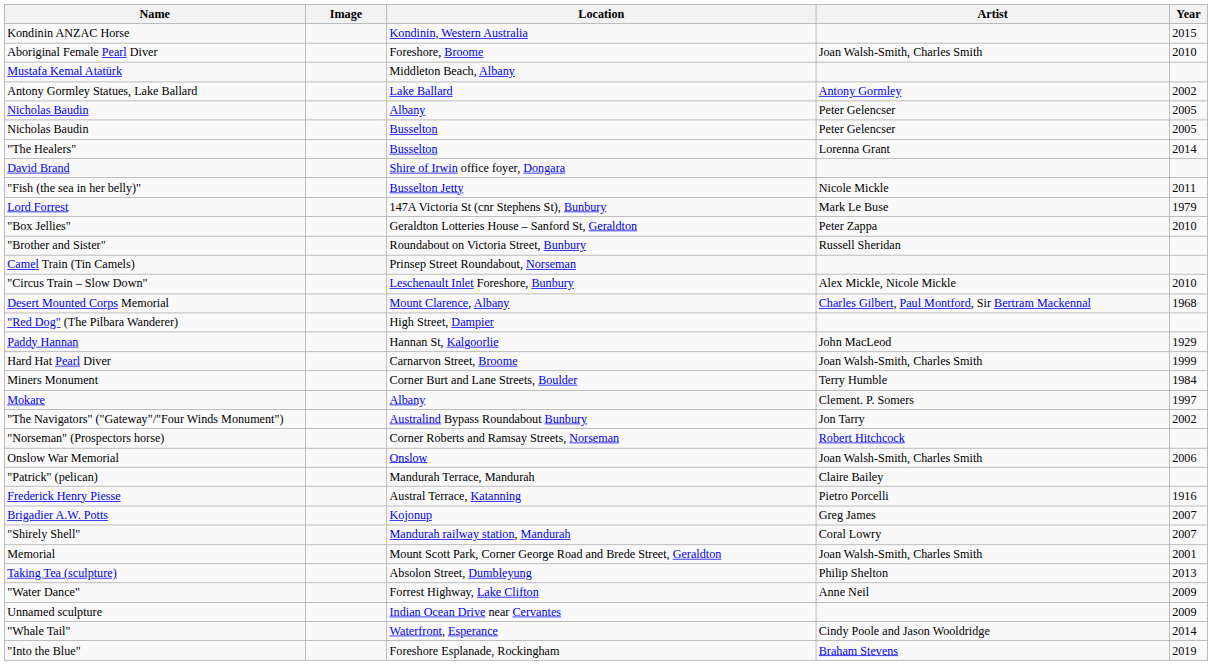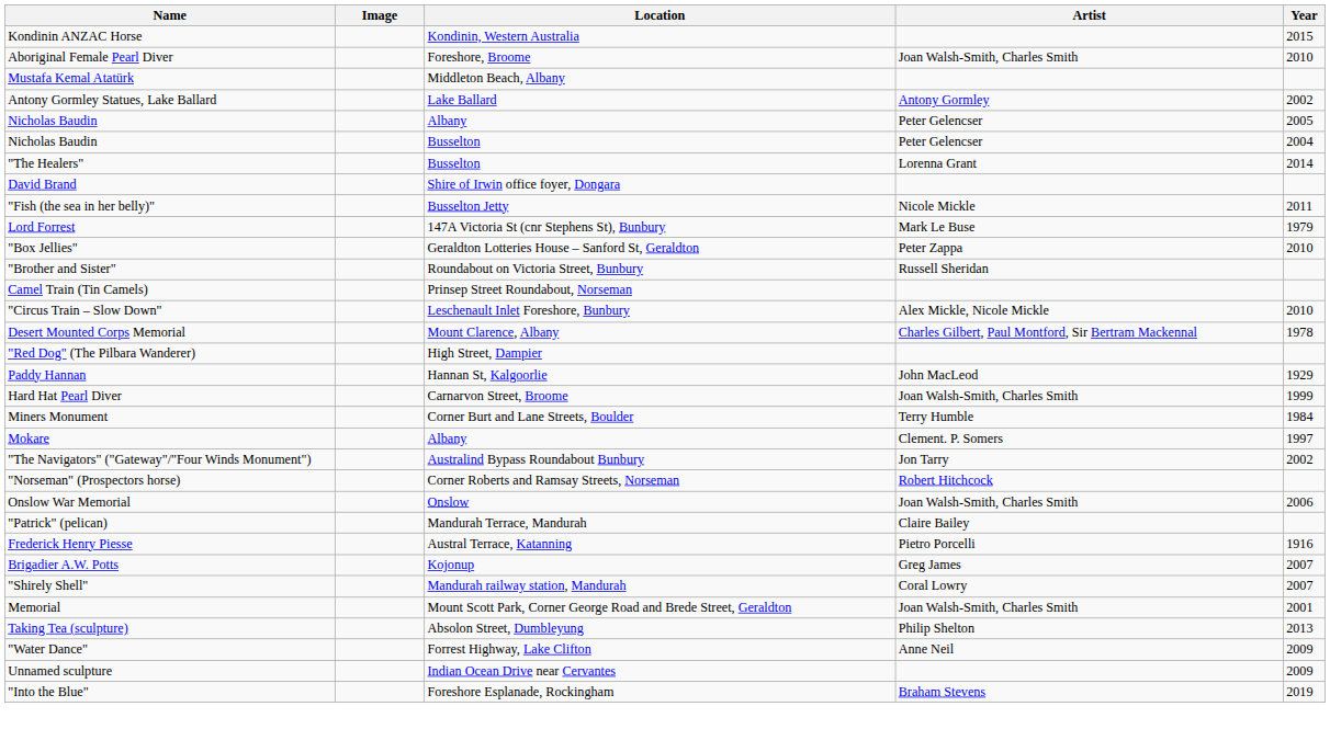Nicholas Baudin / Busselton | Year: 2005 -> 2004
Desert Mounted Corps Memorial | Year: 1968 -> 1978
- row: "Whale Tail" | Waterfront, Esperance | Cindy Poole and Jason Wooldridge | 2014
